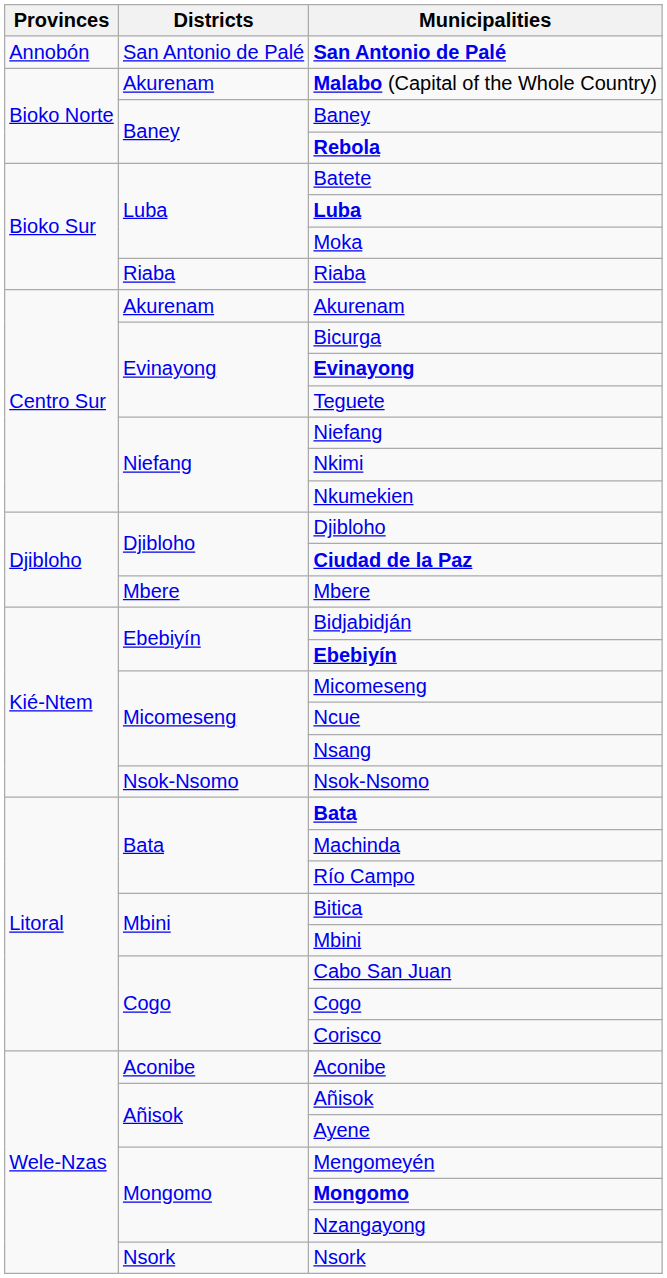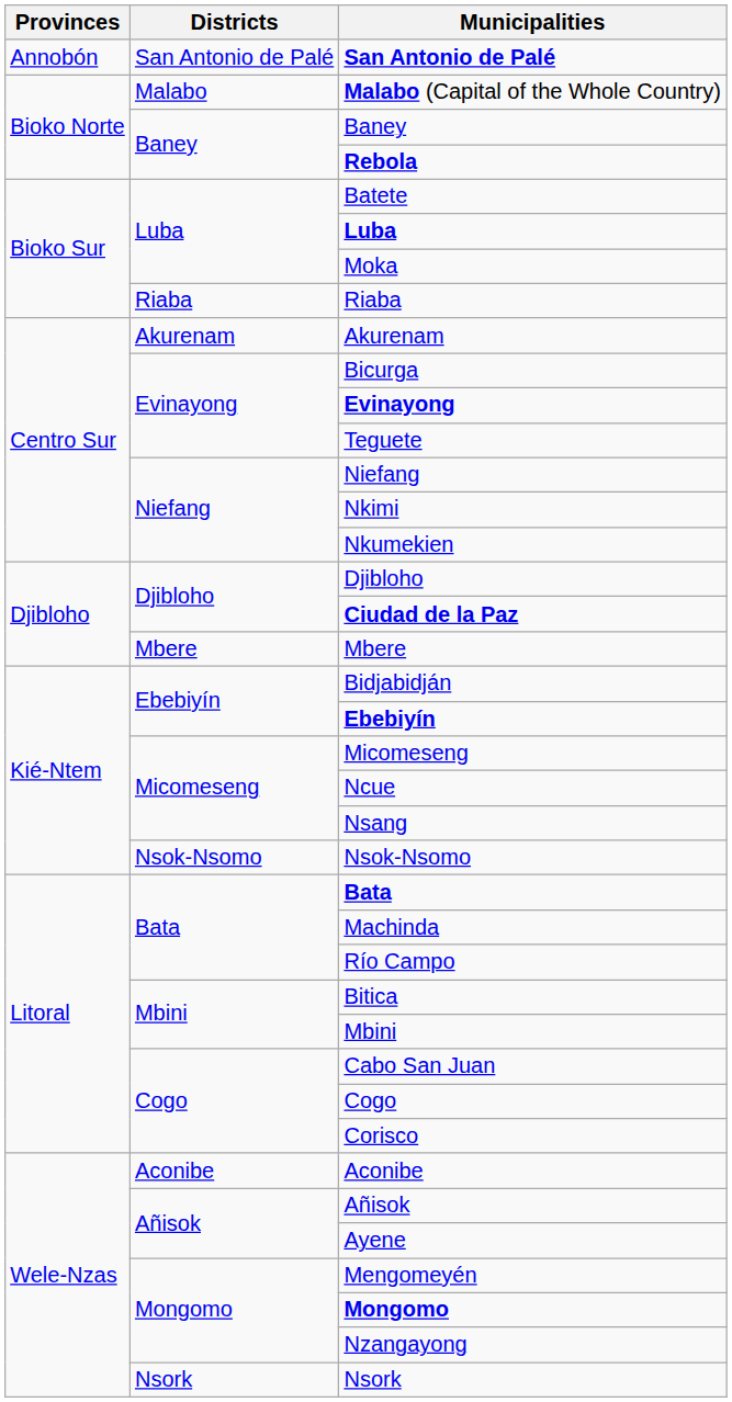Malabo (Capital of the Whole Country) | Districts: Akurenam -> Malabo
